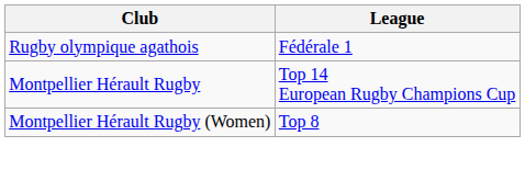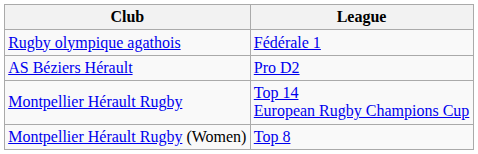+ row: AS Béziers Hérault | Pro D2
